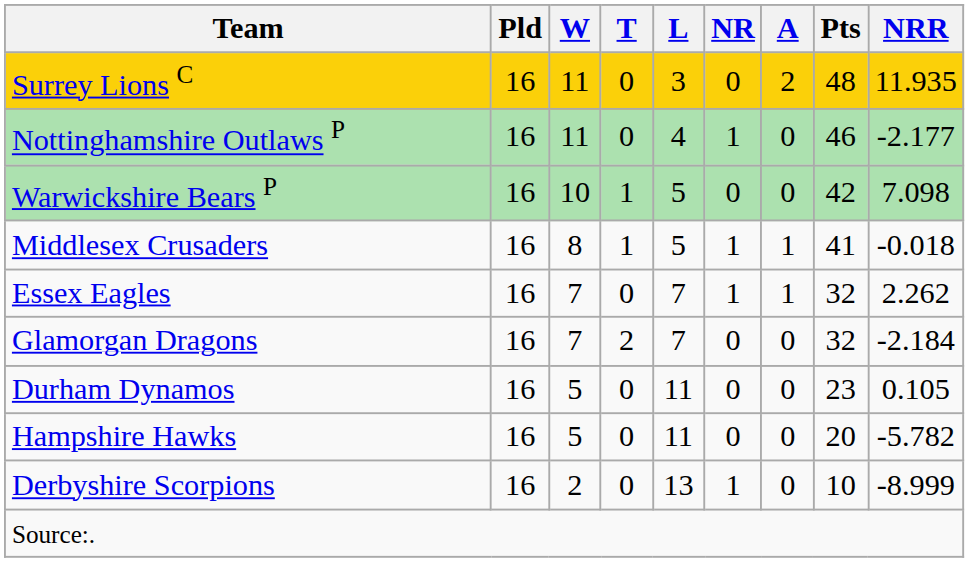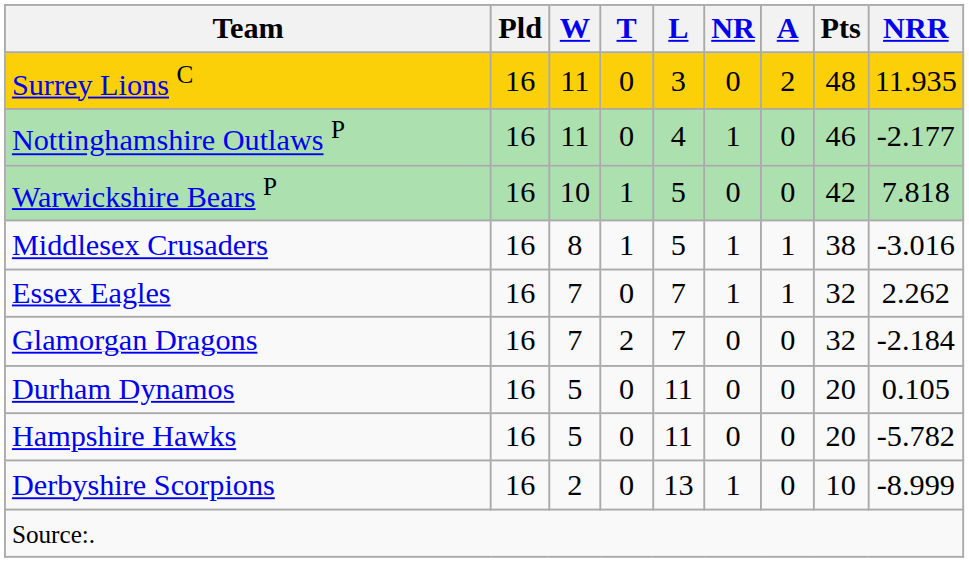Warwickshire Bears P | NRR: 7.098 -> 7.818
Middlesex Crusaders | Pts: 41 -> 38
Middlesex Crusaders | NRR: -0.018 -> -3.016
Durham Dynamos | Pts: 23 -> 20
